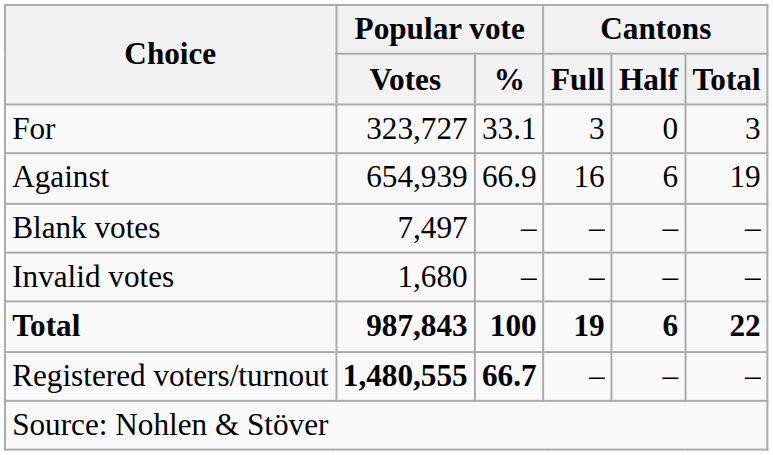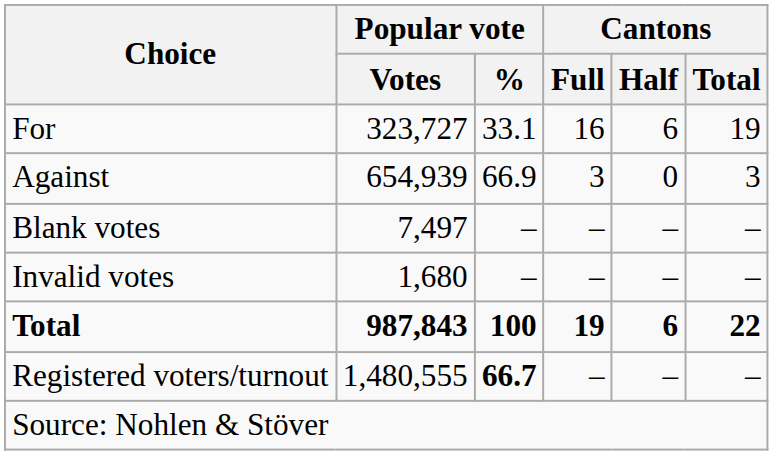For | Cantons / Full: 3 -> 16
For | Cantons / Half: 0 -> 6
For | Cantons / Total: 3 -> 19
Against | Cantons / Full: 16 -> 3
Against | Cantons / Half: 6 -> 0
Against | Cantons / Total: 19 -> 3
Registered voters/turnout | Popular vote / Votes: bold -> normal
